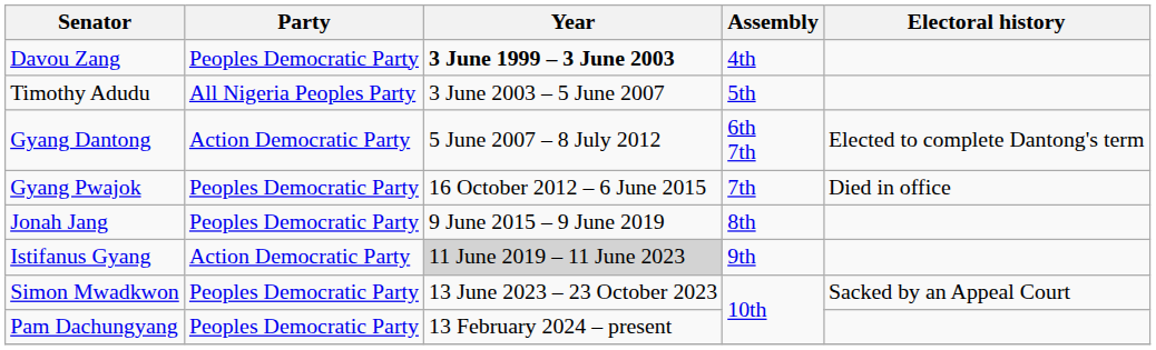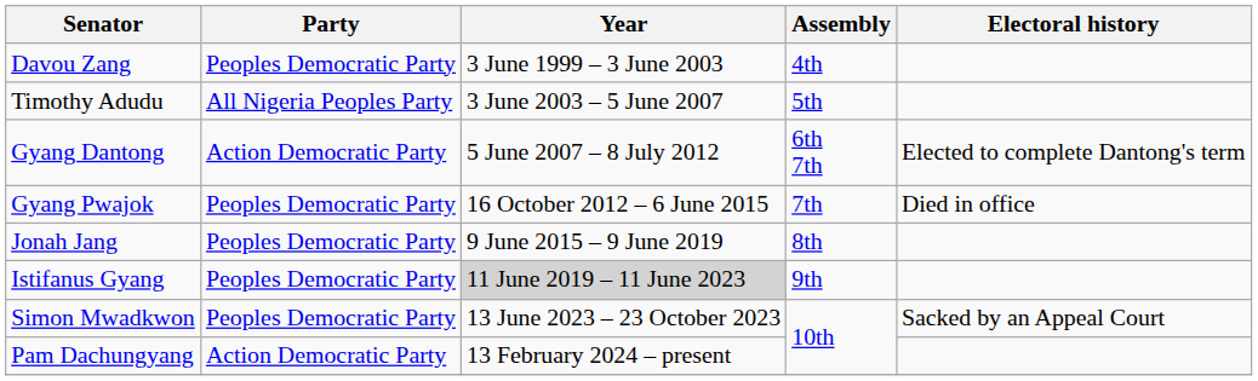Davou Zang | Year: bold -> normal
Istifanus Gyang | Party: Action Democratic Party -> Peoples Democratic Party
Pam Dachungyang | Party: Peoples Democratic Party -> Action Democratic Party
